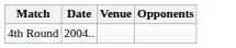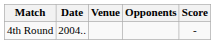+ column: Score | -
